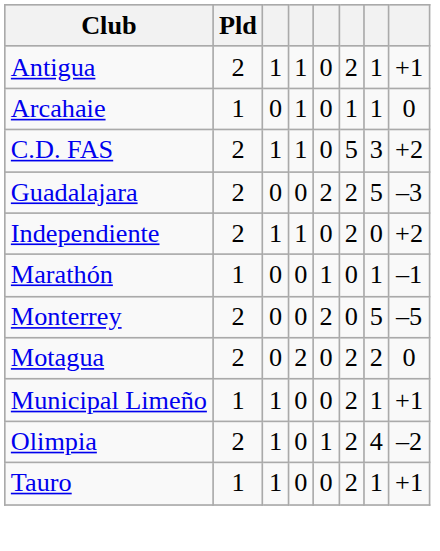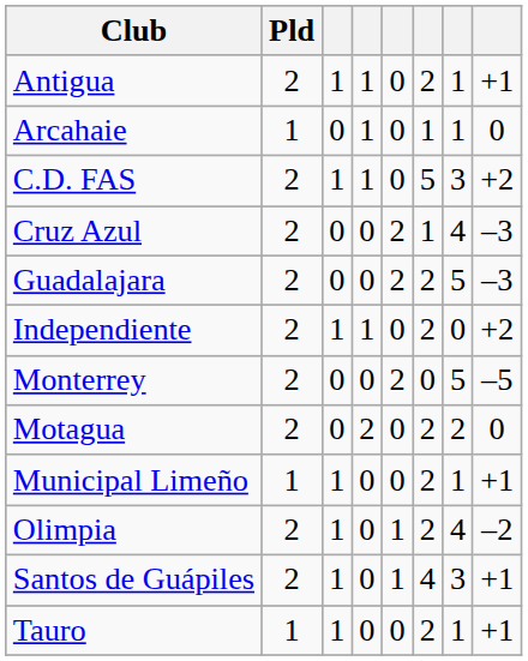+ row: Cruz Azul | 2 | 0 | 0 | 2 | 1 | 4 | –3
- row: Marathón | 1 | 0 | 0 | 1 | 0 | 1 | –1
+ row: Santos de Guápiles | 2 | 1 | 0 | 1 | 4 | 3 | +1
